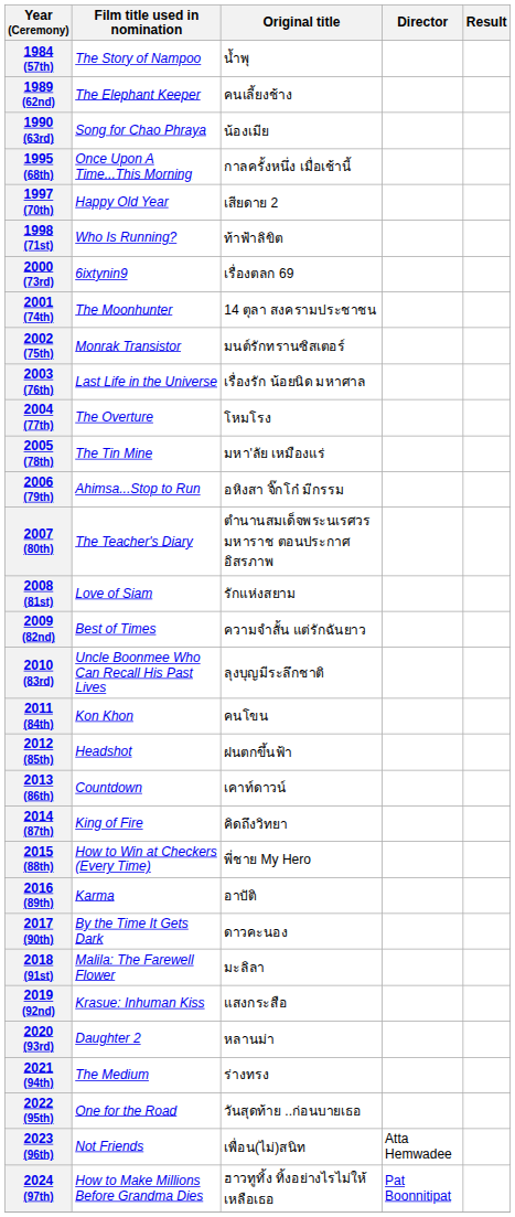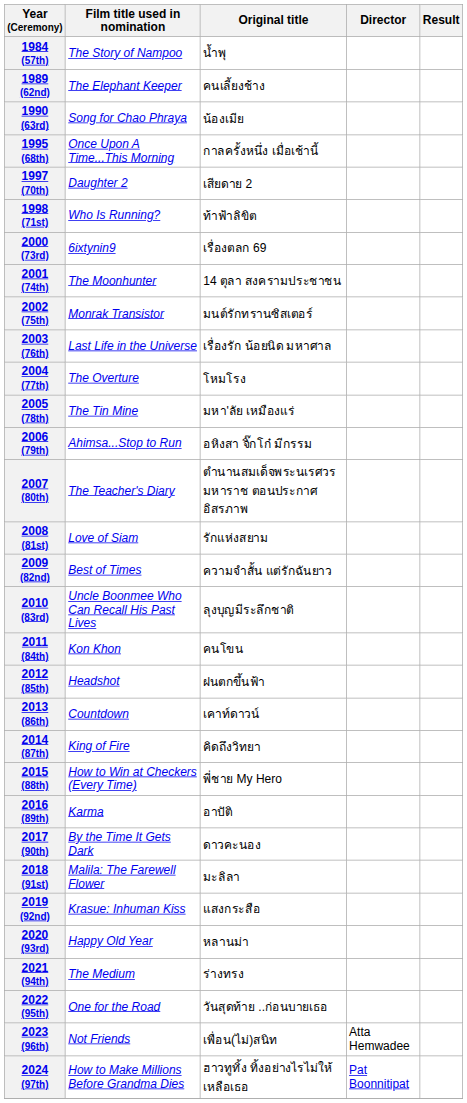1997 (70th) | Film title used in nomination: Happy Old Year -> Daughter 2
2020 (93rd) | Film title used in nomination: Daughter 2 -> Happy Old Year
